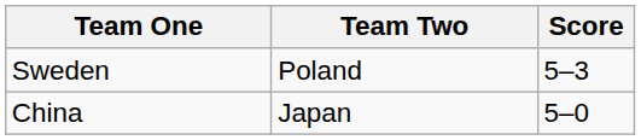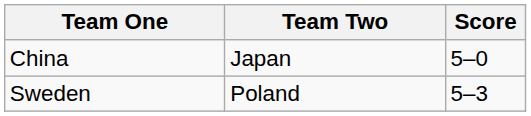rows swapped: Sweden <-> China
